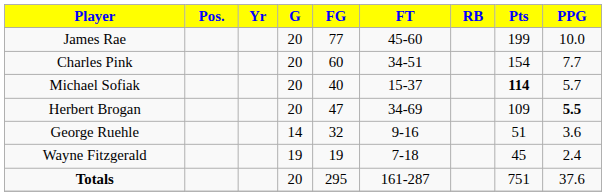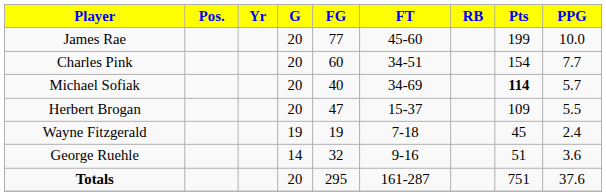Michael Sofiak | FT: 15-37 -> 34-69
Herbert Brogan | FT: 34-69 -> 15-37
Herbert Brogan | PPG: bold -> normal
rows swapped: George Ruehle <-> Wayne Fitzgerald
